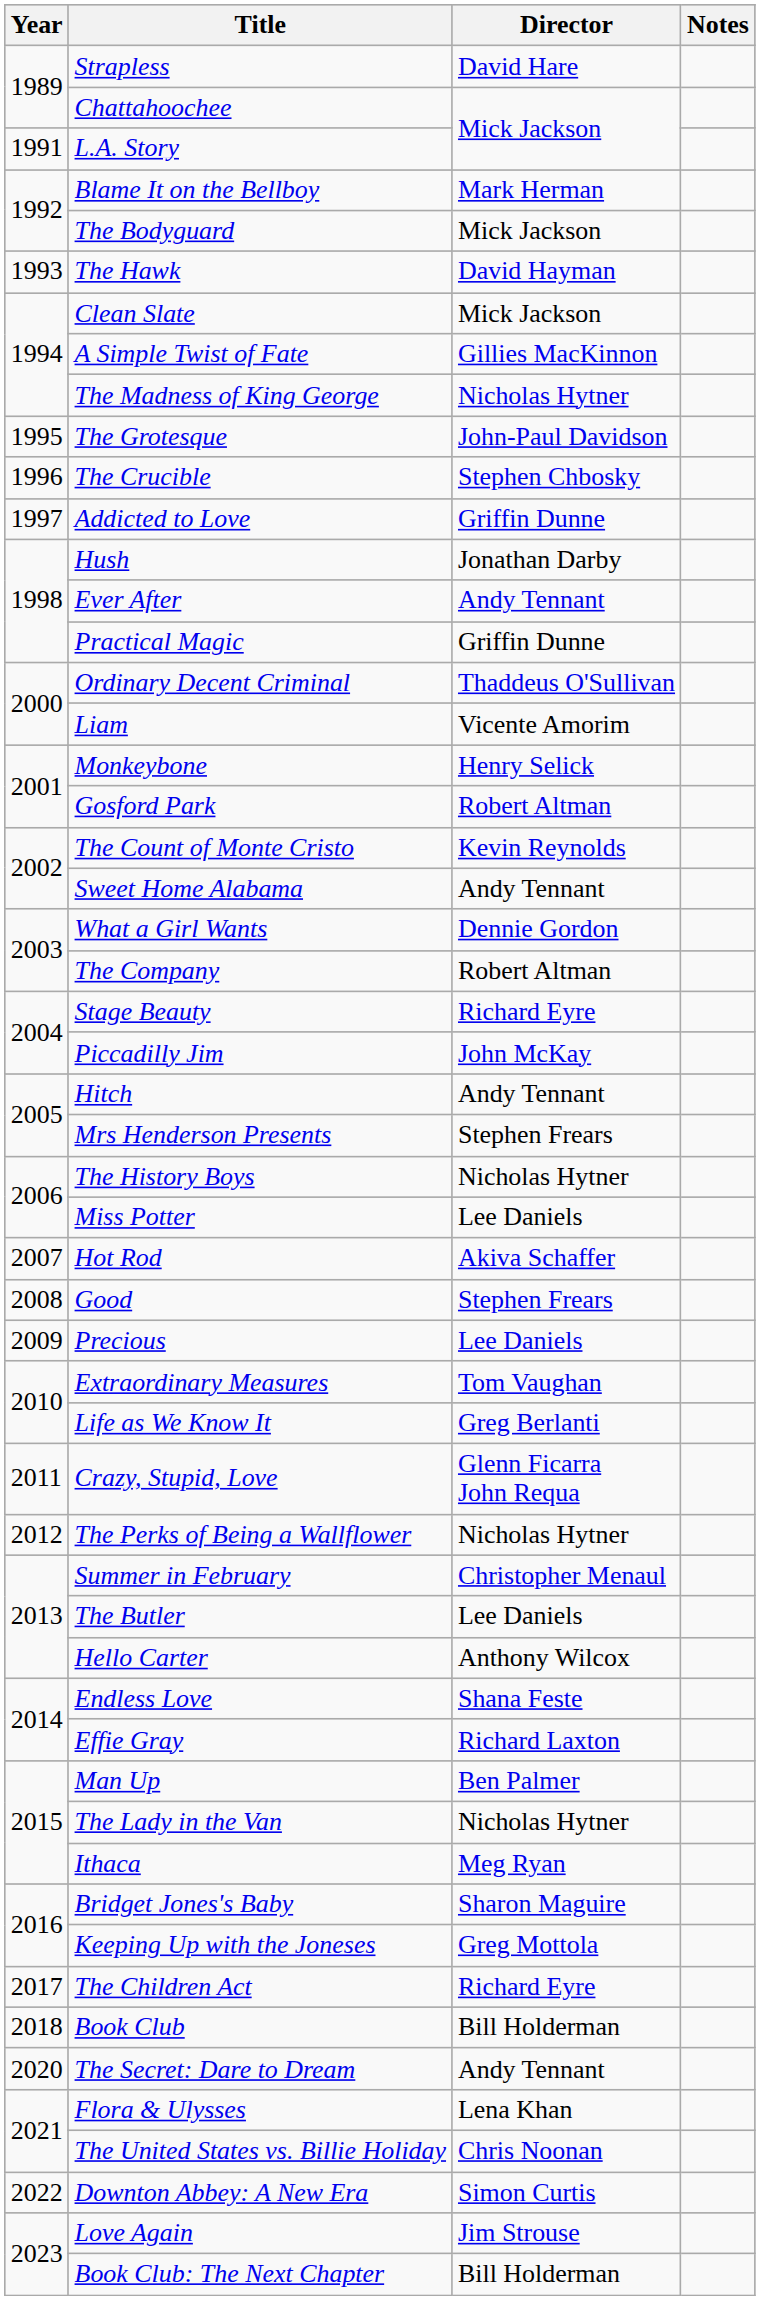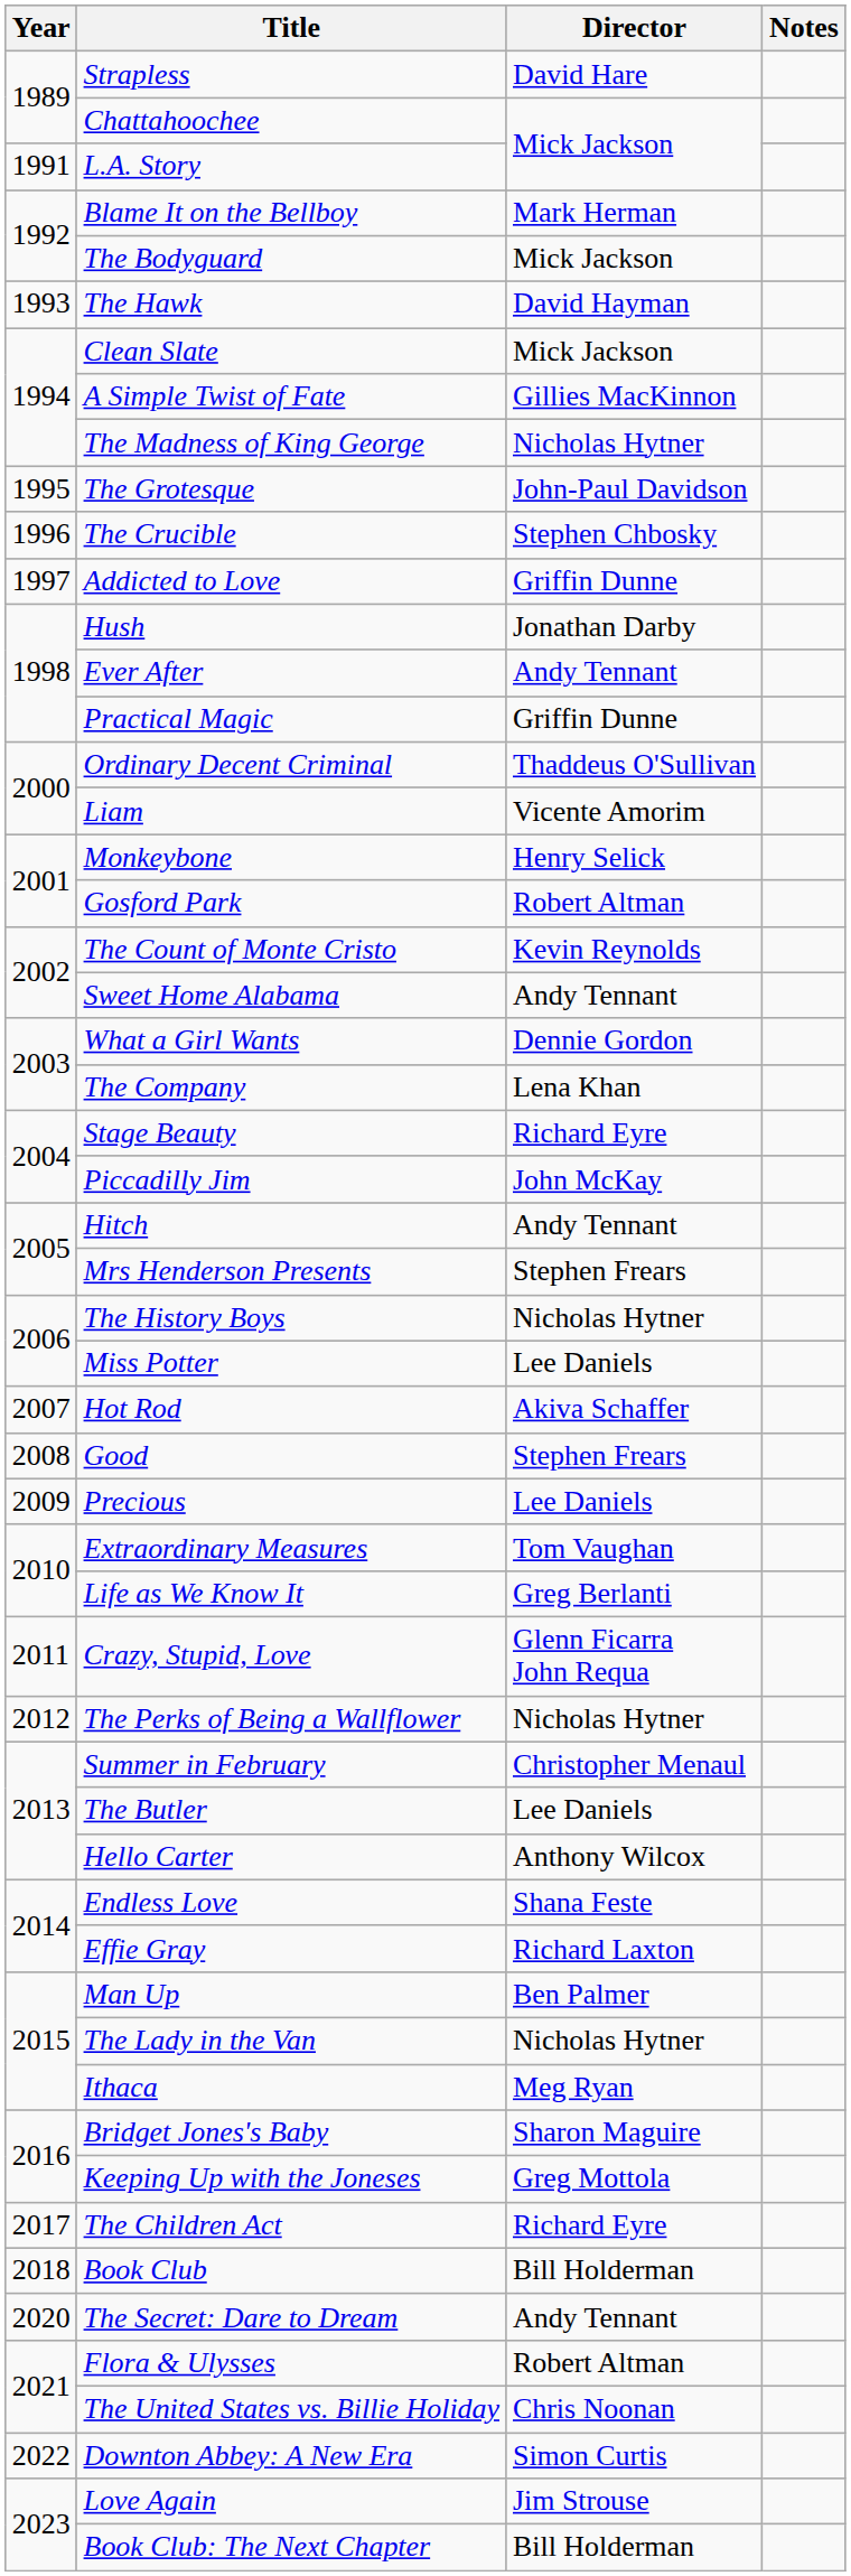The Company | Director: Robert Altman -> Lena Khan
Flora & Ulysses | Director: Lena Khan -> Robert Altman
